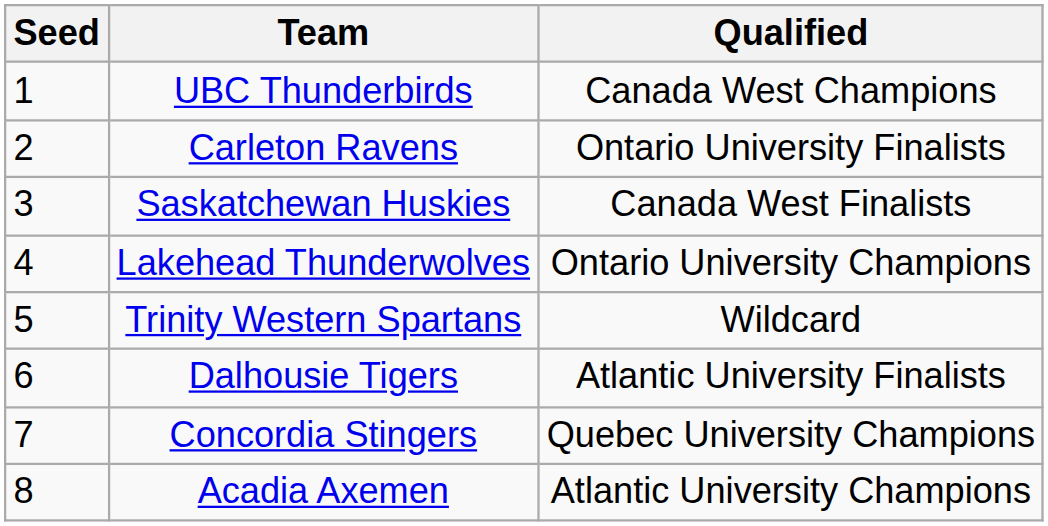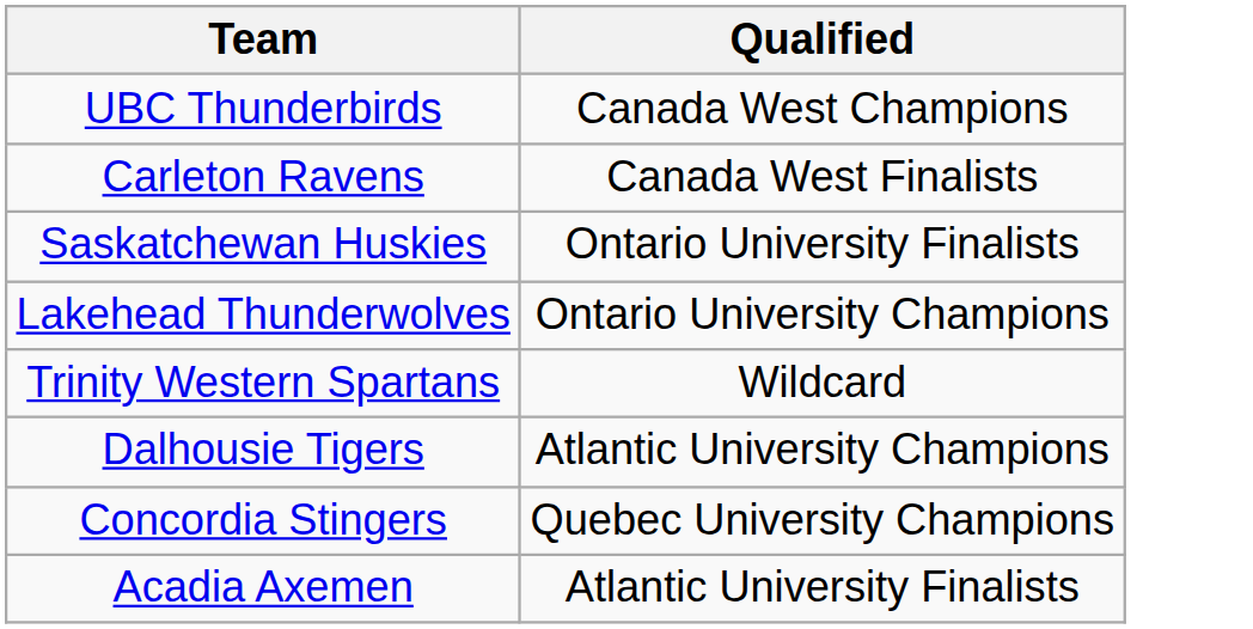- column: Seed | 1 | 2 | 3 | 4 | 5 | 6 | 7 | 8
Carleton Ravens | Qualified: Ontario University Finalists -> Canada West Finalists
Saskatchewan Huskies | Qualified: Canada West Finalists -> Ontario University Finalists
Dalhousie Tigers | Qualified: Atlantic University Finalists -> Atlantic University Champions
Acadia Axemen | Qualified: Atlantic University Champions -> Atlantic University Finalists
